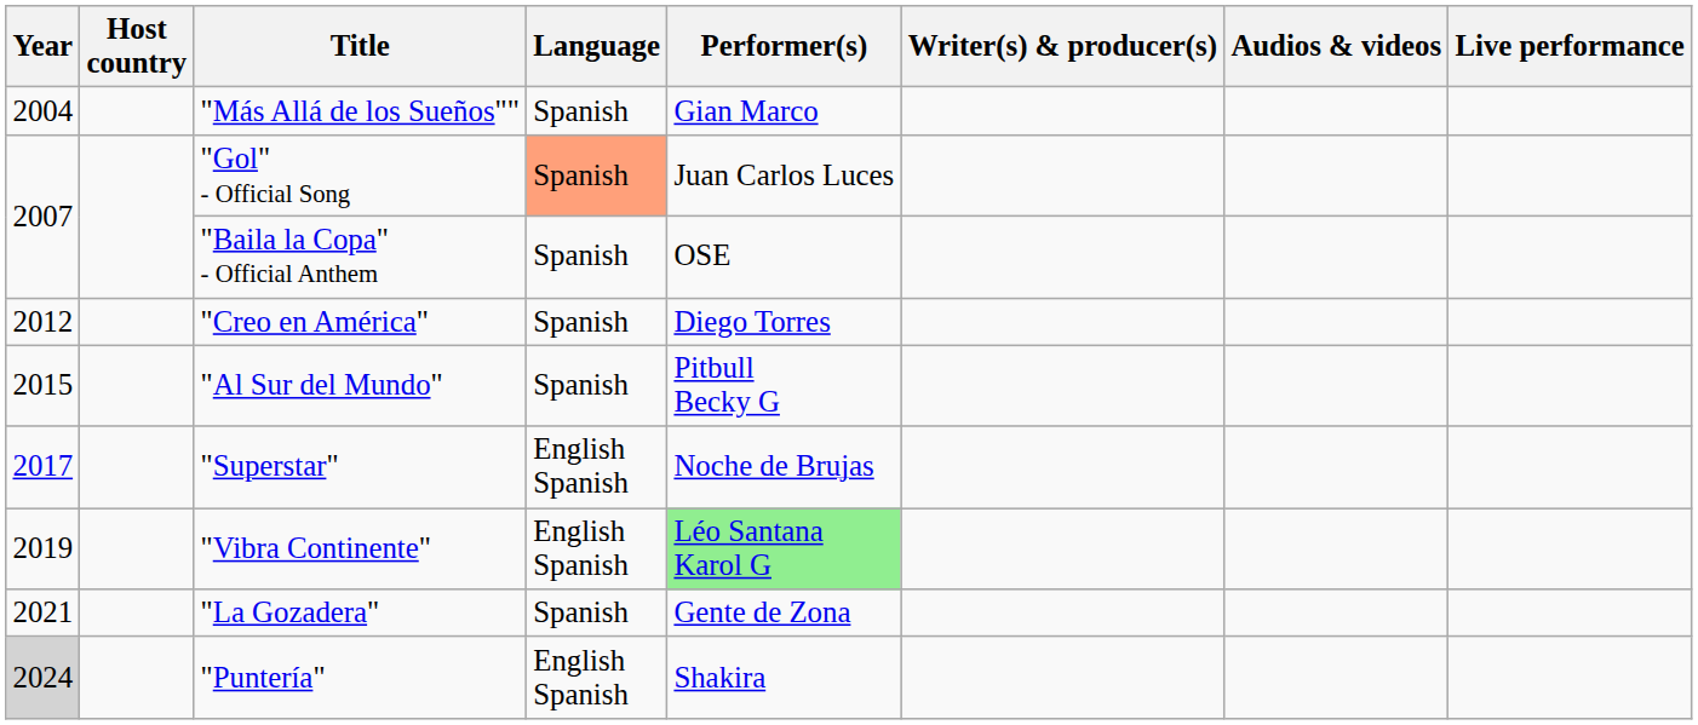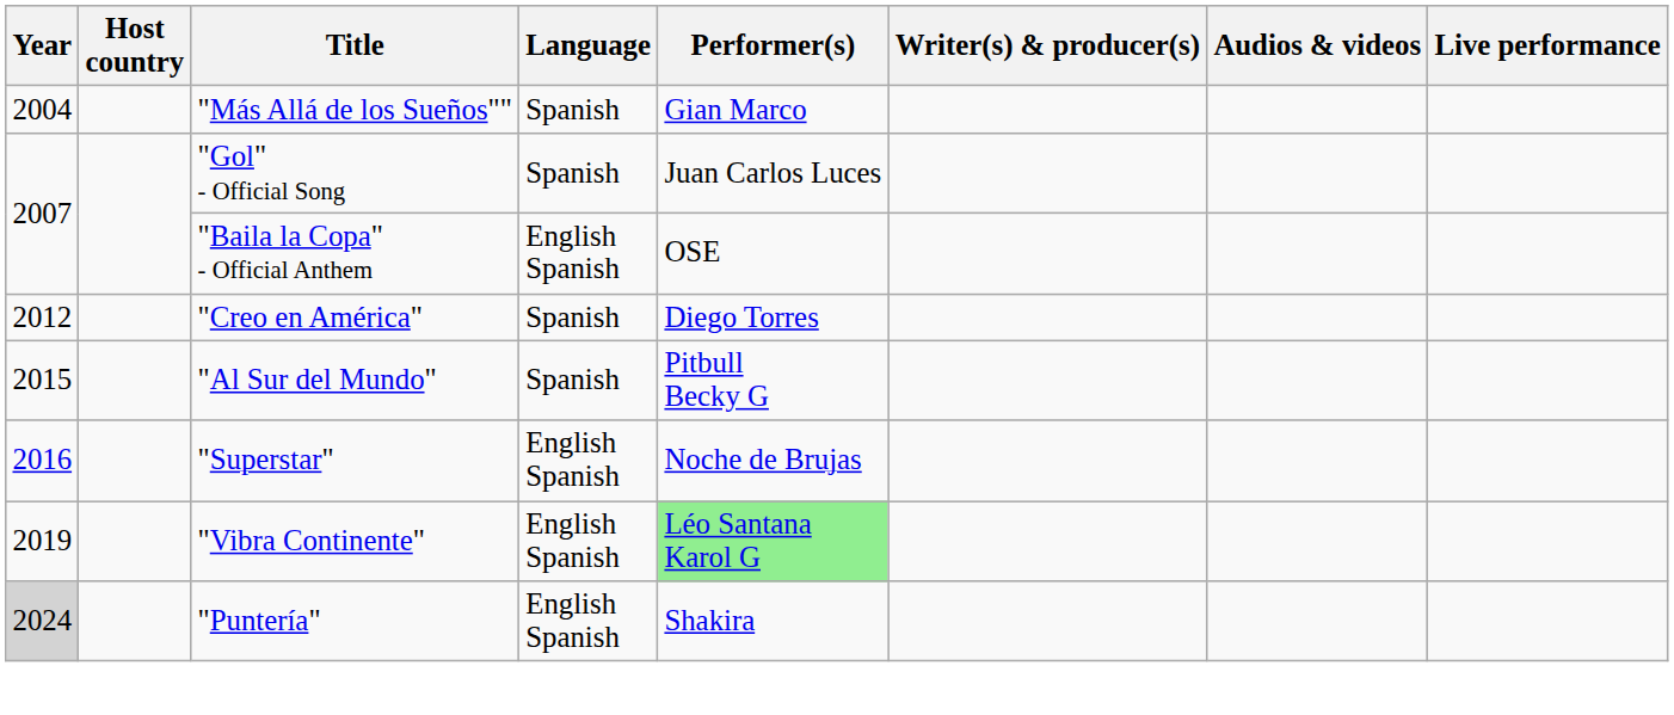"Gol" - Official Song | Language: lightsalmon background -> no background
"Baila la Copa" - Official Anthem | Language: Spanish -> English Spanish
"Superstar" | Year: 2017 -> 2016
- row: 2021 | "La Gozadera" | Spanish | Gente de Zona
